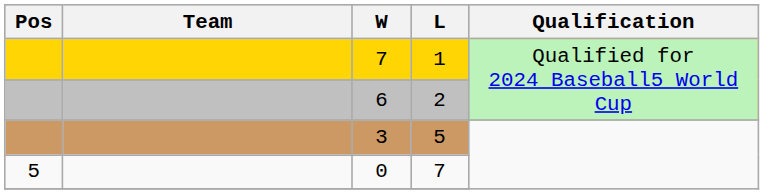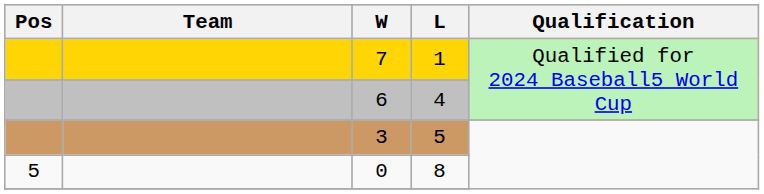6 | L: 2 -> 4
0 | L: 7 -> 8
